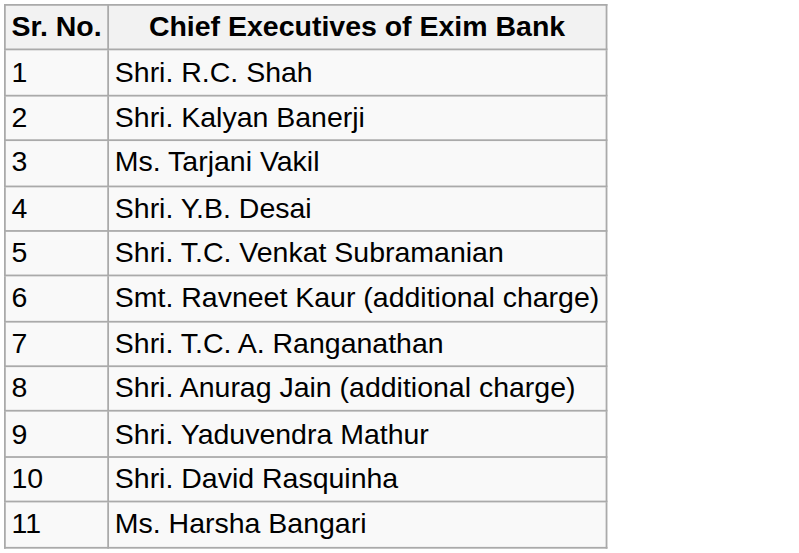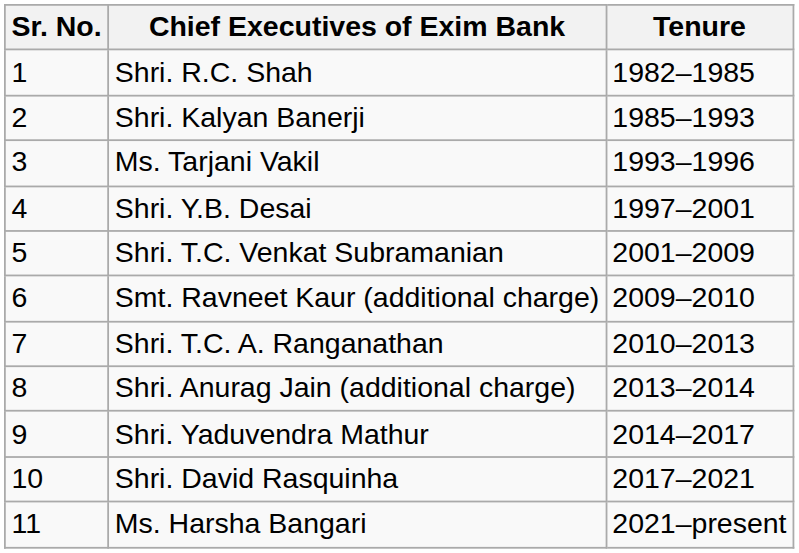+ column: Tenure | 1982–1985 | 1985–1993 | 1993–1996 | 1997–2001 | 2001–2009 | 2009–2010 | 2010–2013 | 2013–2014 | 2014–2017 | 2017–2021 | 2021–present
